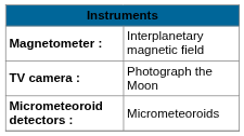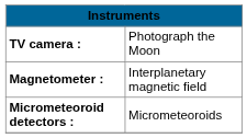rows swapped: TV camera : <-> Magnetometer :
